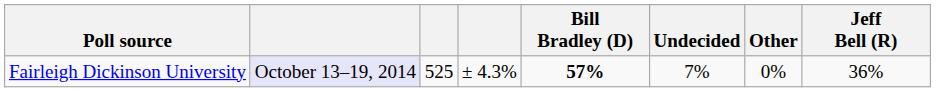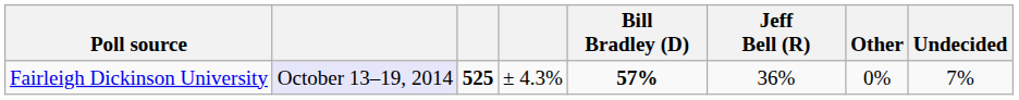columns swapped: Jeff Bell (R) <-> Undecided
Fairleigh Dickinson University | column 3: normal -> bold
